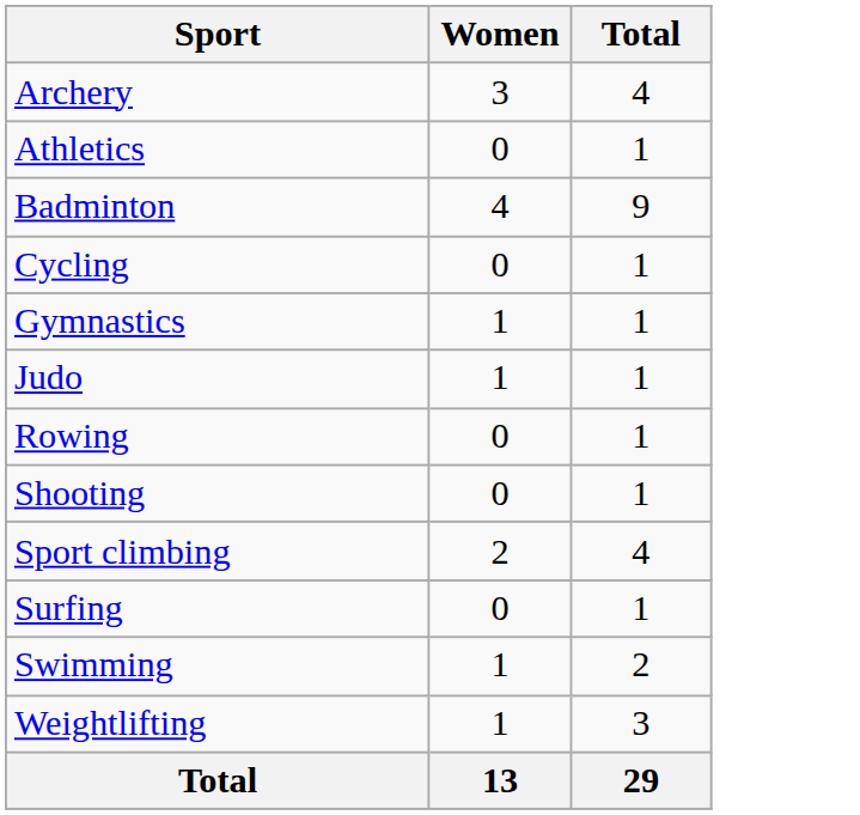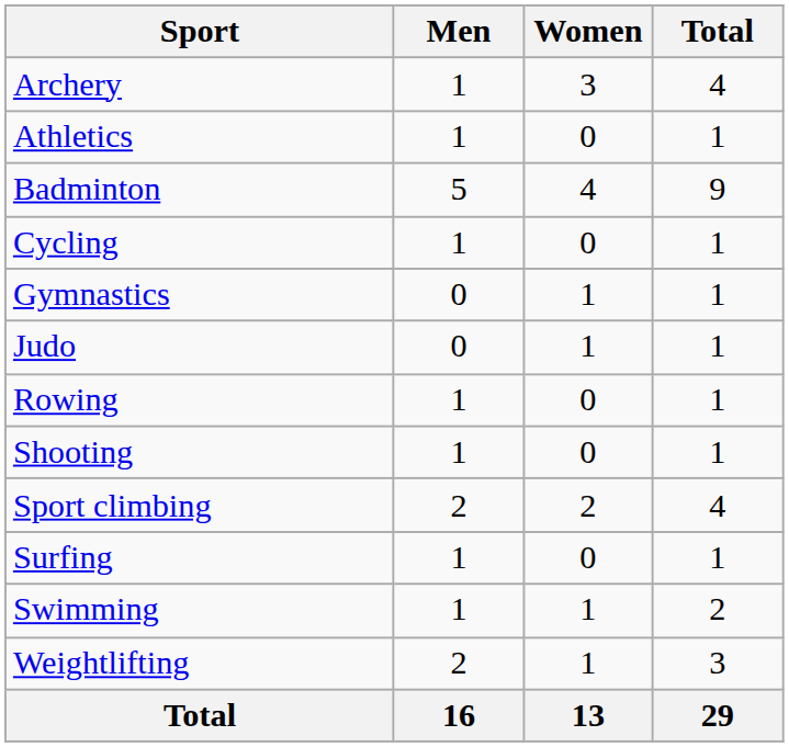+ column: Men | 1 | 1 | 5 | 1 | 0 | 0 | 1 | 1 | 2 | 1 | 1 | 2 | 16
